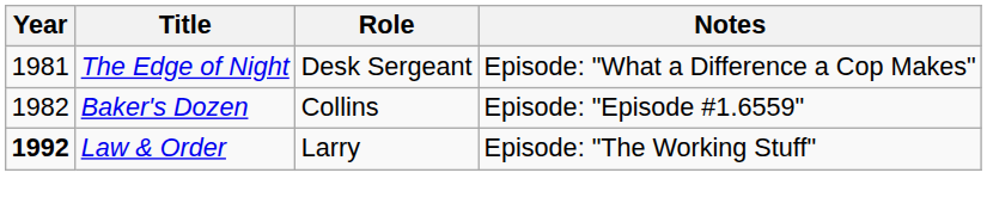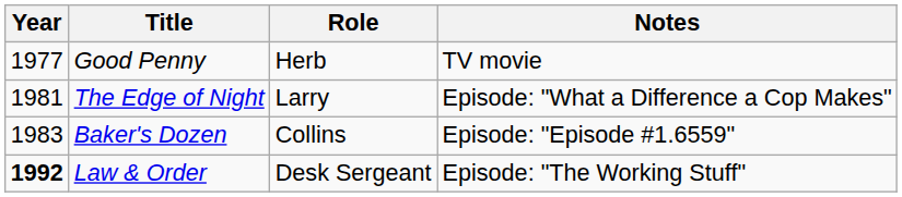+ row: 1977 | Good Penny | Herb | TV movie
The Edge of Night | Role: Desk Sergeant -> Larry
Baker's Dozen | Year: 1982 -> 1983
Law & Order | Role: Larry -> Desk Sergeant
